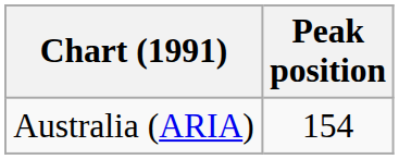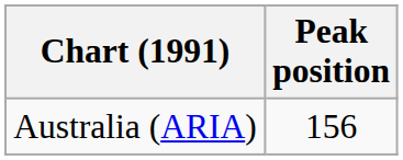Australia (ARIA) | Peak position: 154 -> 156
